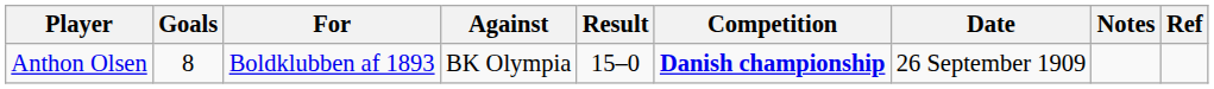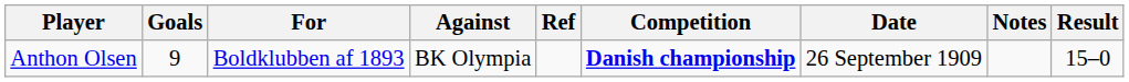columns swapped: Result <-> Ref
Anthon Olsen | Goals: 8 -> 9
